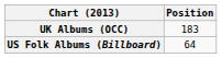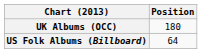UK Albums (OCC) | Position: 183 -> 180
